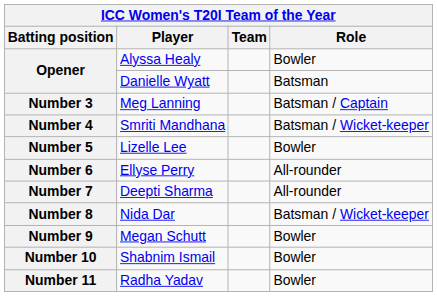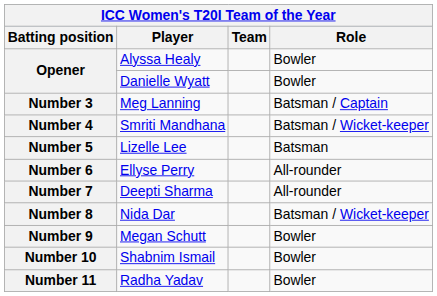Opener / Danielle Wyatt | Role: Batsman -> Bowler
Number 5 | Role: Bowler -> Batsman
